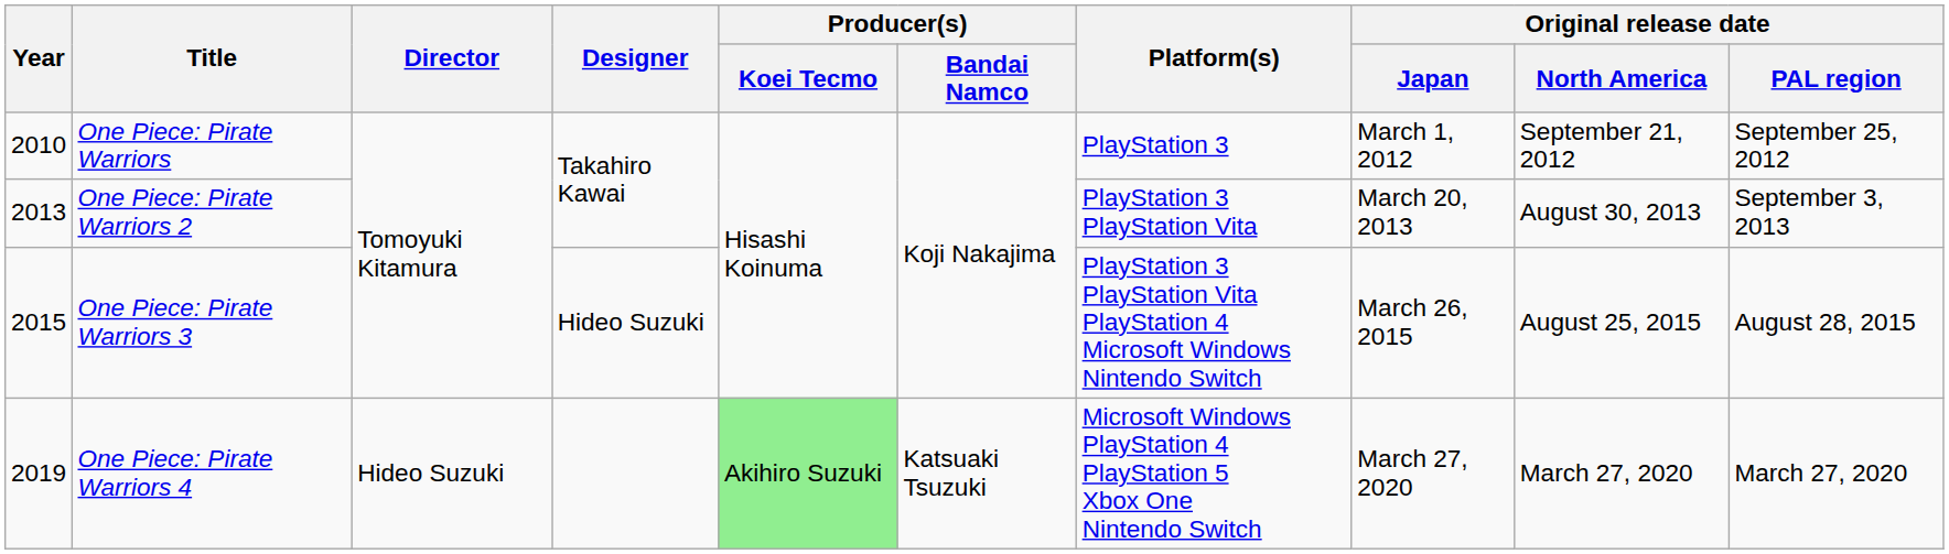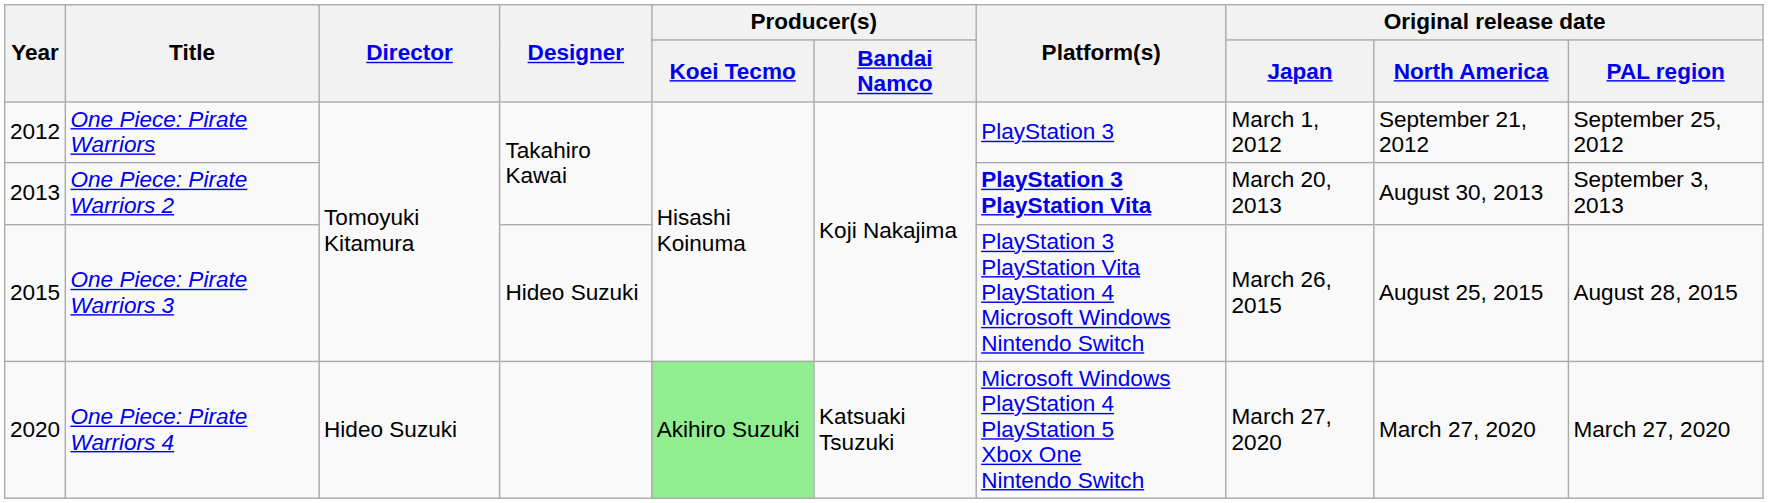One Piece: Pirate Warriors | Year: 2010 -> 2012
One Piece: Pirate Warriors 2 | Platform(s): normal -> bold
One Piece: Pirate Warriors 4 | Year: 2019 -> 2020
